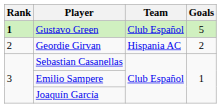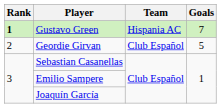Gustavo Green | Team: Club Español -> Hispania AC
Gustavo Green | Goals: 5 -> 7
Geordie Girvan | Team: Hispania AC -> Club Español
Geordie Girvan | Goals: 2 -> 5
